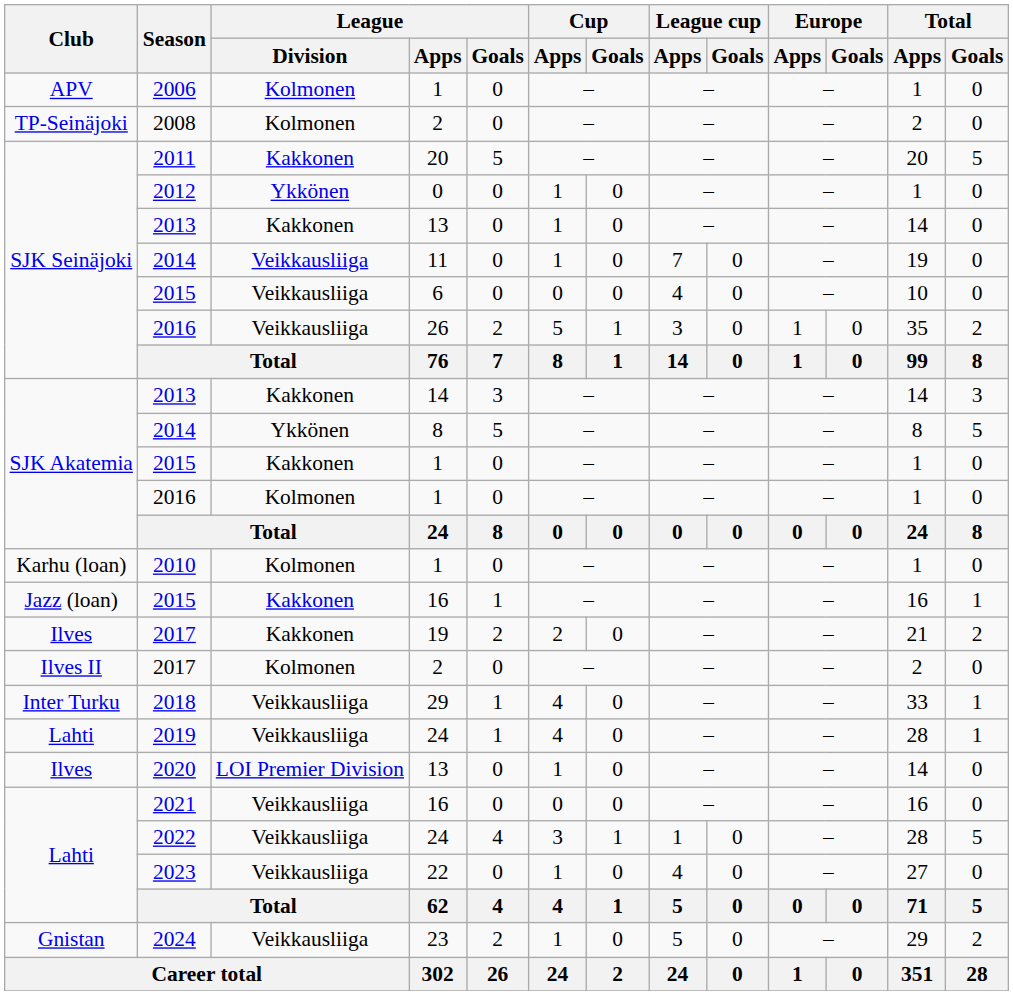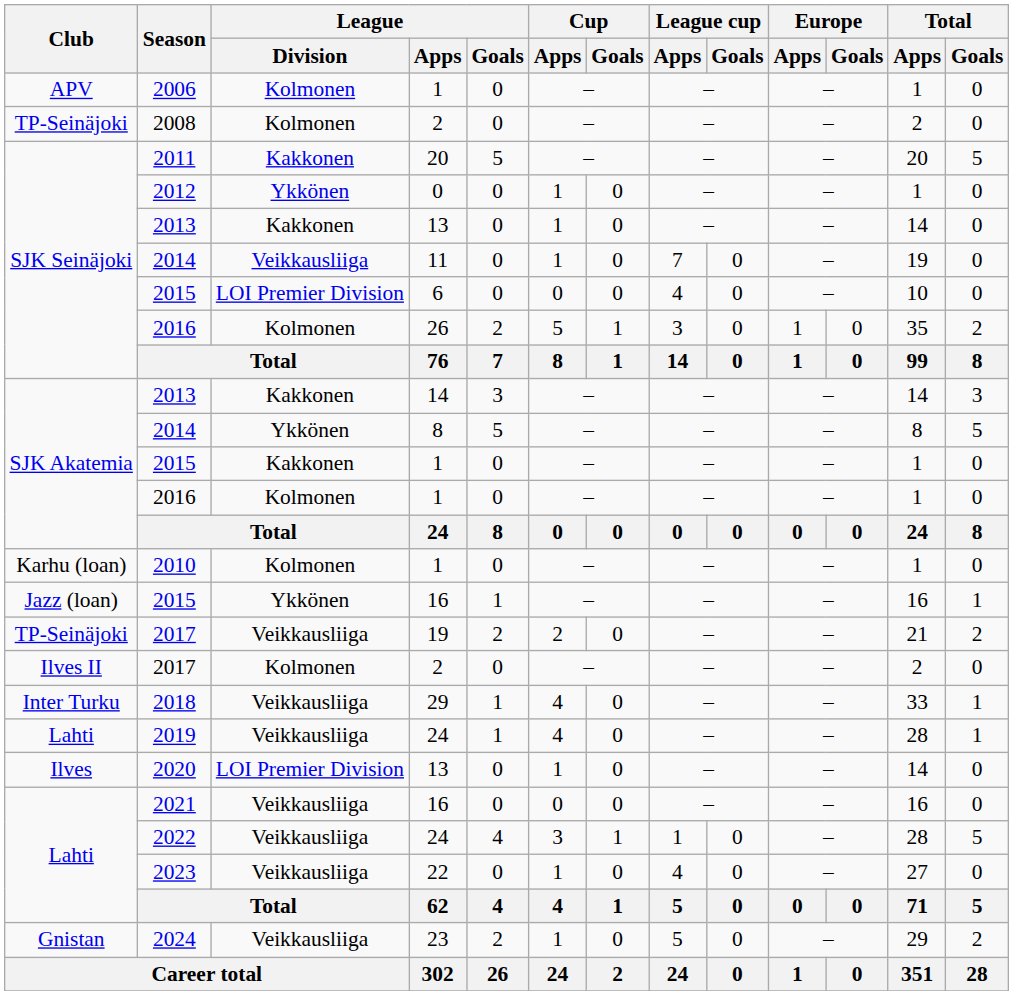2015 / 6 | League / Division: Veikkausliiga -> LOI Premier Division
2016 / 26 | League / Division: Veikkausliiga -> Kolmonen
2015 / 16 | League / Division: Kakkonen -> Ykkönen
2017 / 19 | Club: Ilves -> TP-Seinäjoki
2017 / 19 | League / Division: Kakkonen -> Veikkausliiga
